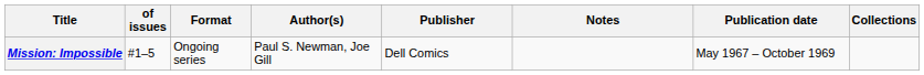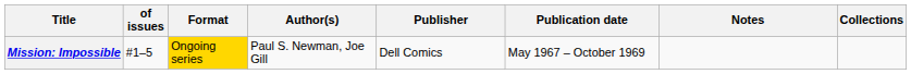columns swapped: Publication date <-> Notes
Mission: Impossible | Format: no background -> gold background
